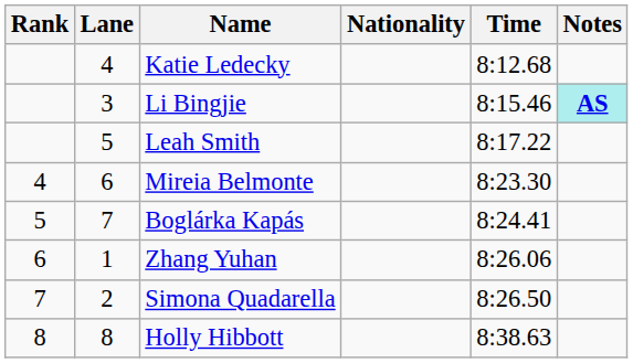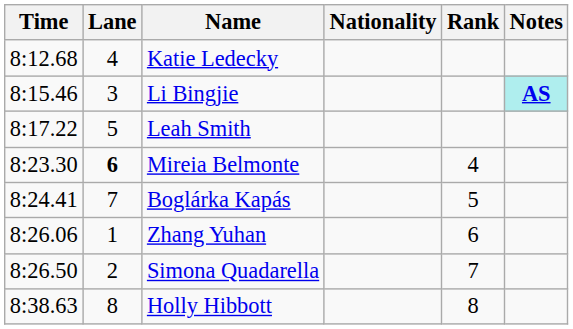columns swapped: Rank <-> Time
Mireia Belmonte | Lane: normal -> bold
